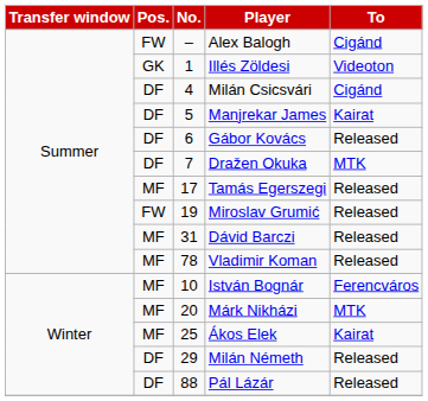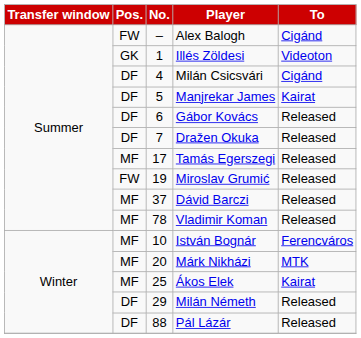Dražen Okuka | To: MTK -> Released
Dávid Barczi | No.: 31 -> 37
